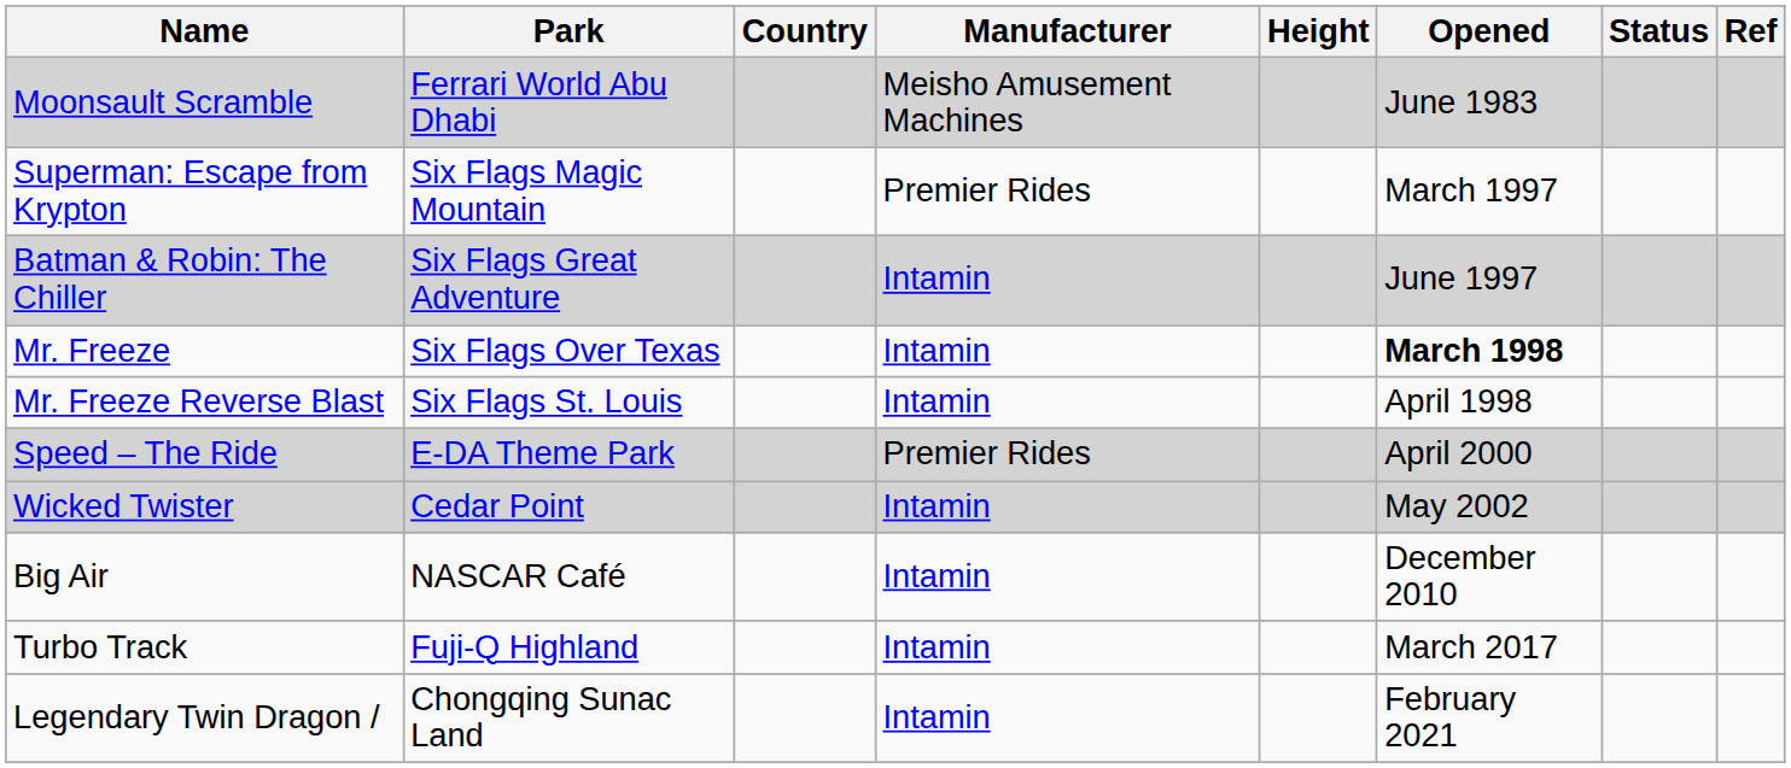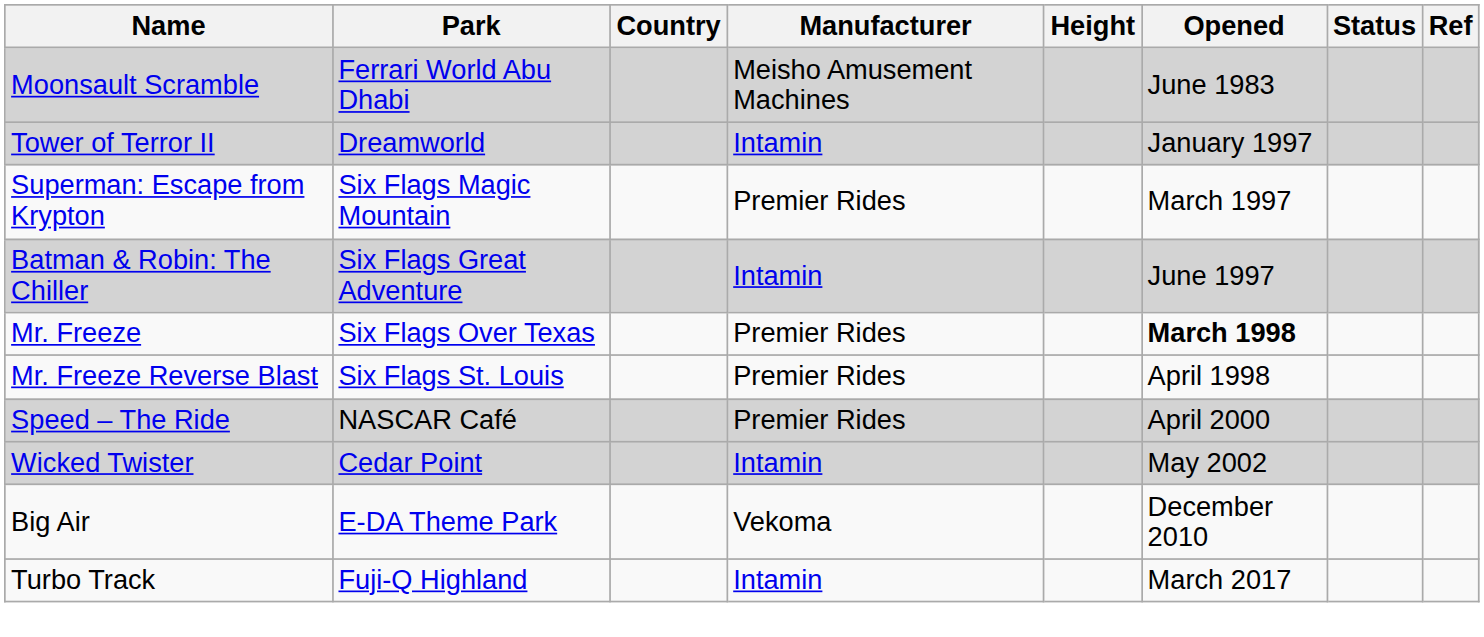+ row: Tower of Terror II | Dreamworld | Intamin | January 1997
Mr. Freeze | Manufacturer: Intamin -> Premier Rides
Mr. Freeze Reverse Blast | Manufacturer: Intamin -> Premier Rides
Speed – The Ride | Park: E-DA Theme Park -> NASCAR Café
Big Air | Park: NASCAR Café -> E-DA Theme Park
Big Air | Manufacturer: Intamin -> Vekoma
- row: Legendary Twin Dragon / | Chongqing Sunac Land | Intamin | February 2021
